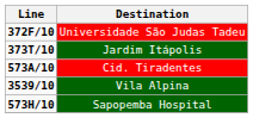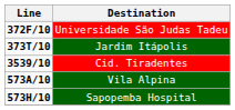Cid. Tiradentes | Line: 573A/10 -> 3539/10
Vila Alpina | Line: 3539/10 -> 573A/10
